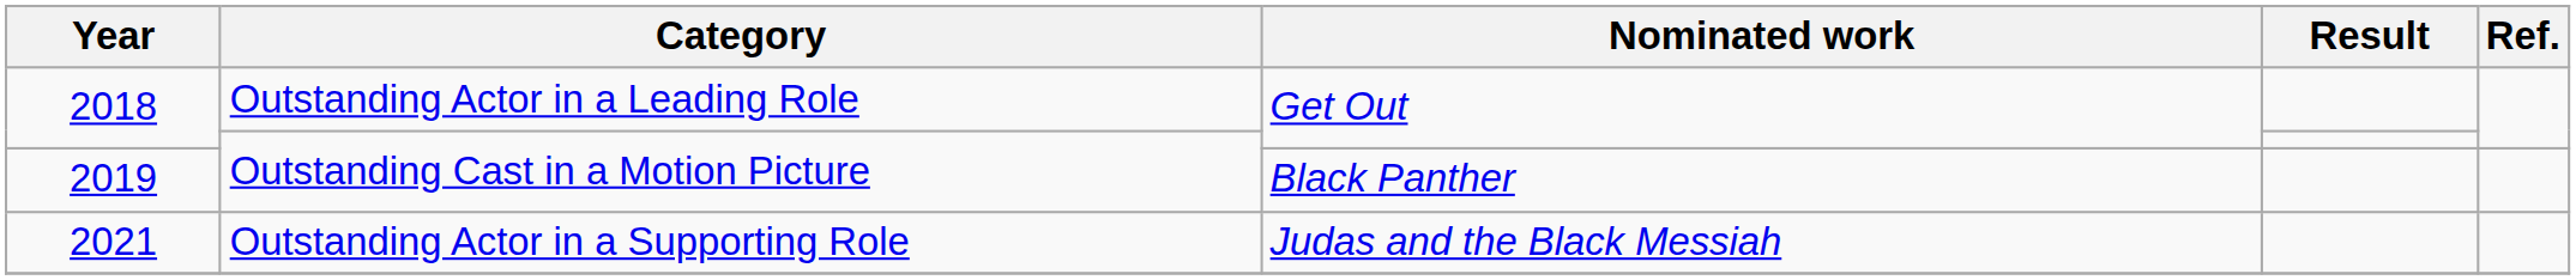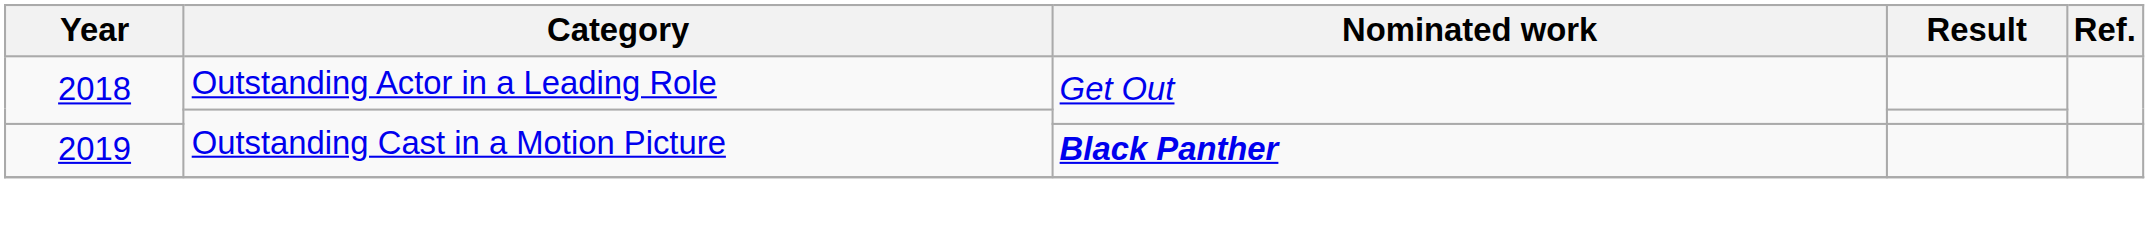2019 | Nominated work: normal -> bold
- row: 2021 | Outstanding Actor in a Supporting Role | Judas and the Black Messiah
